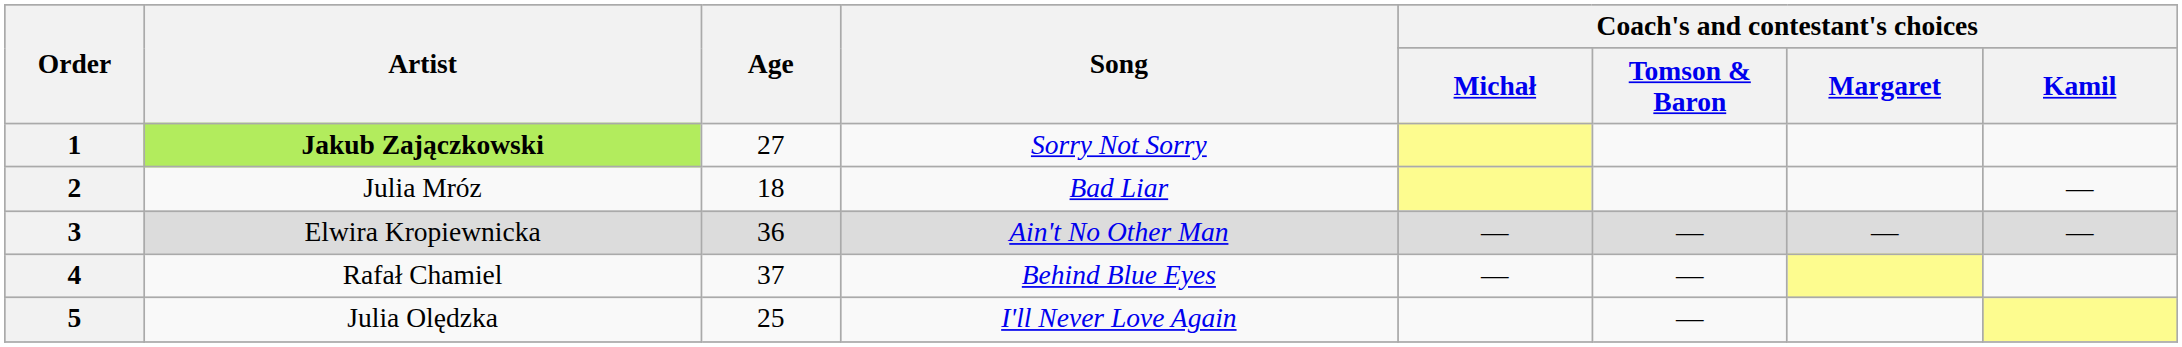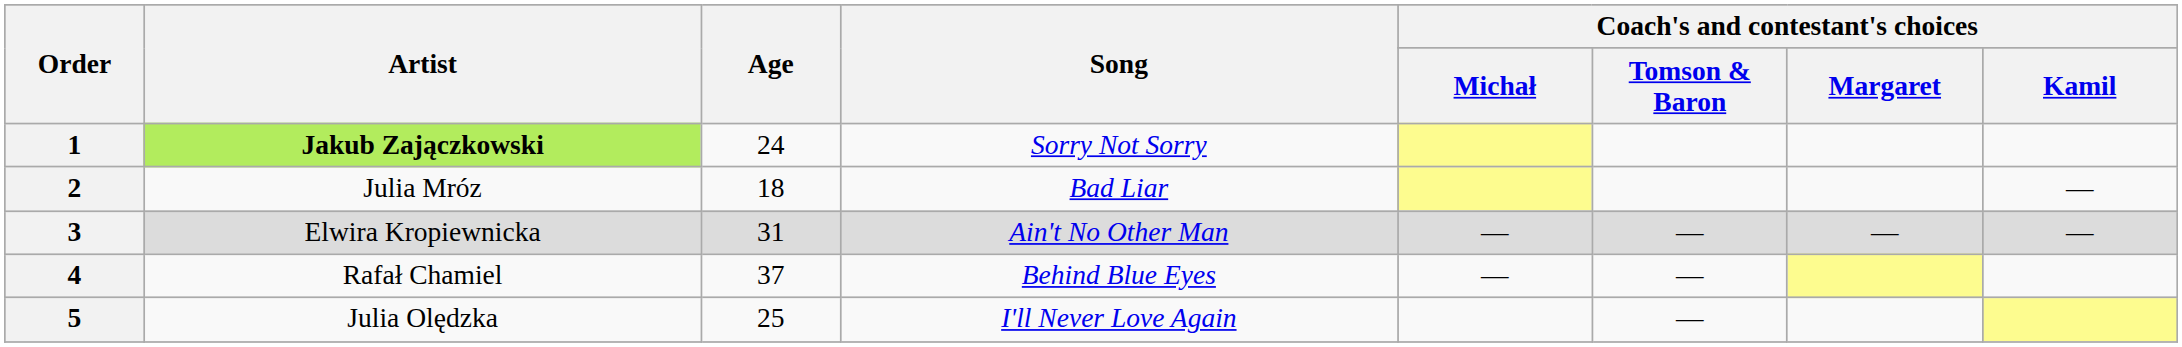1 | Age: 27 -> 24
3 | Age: 36 -> 31
